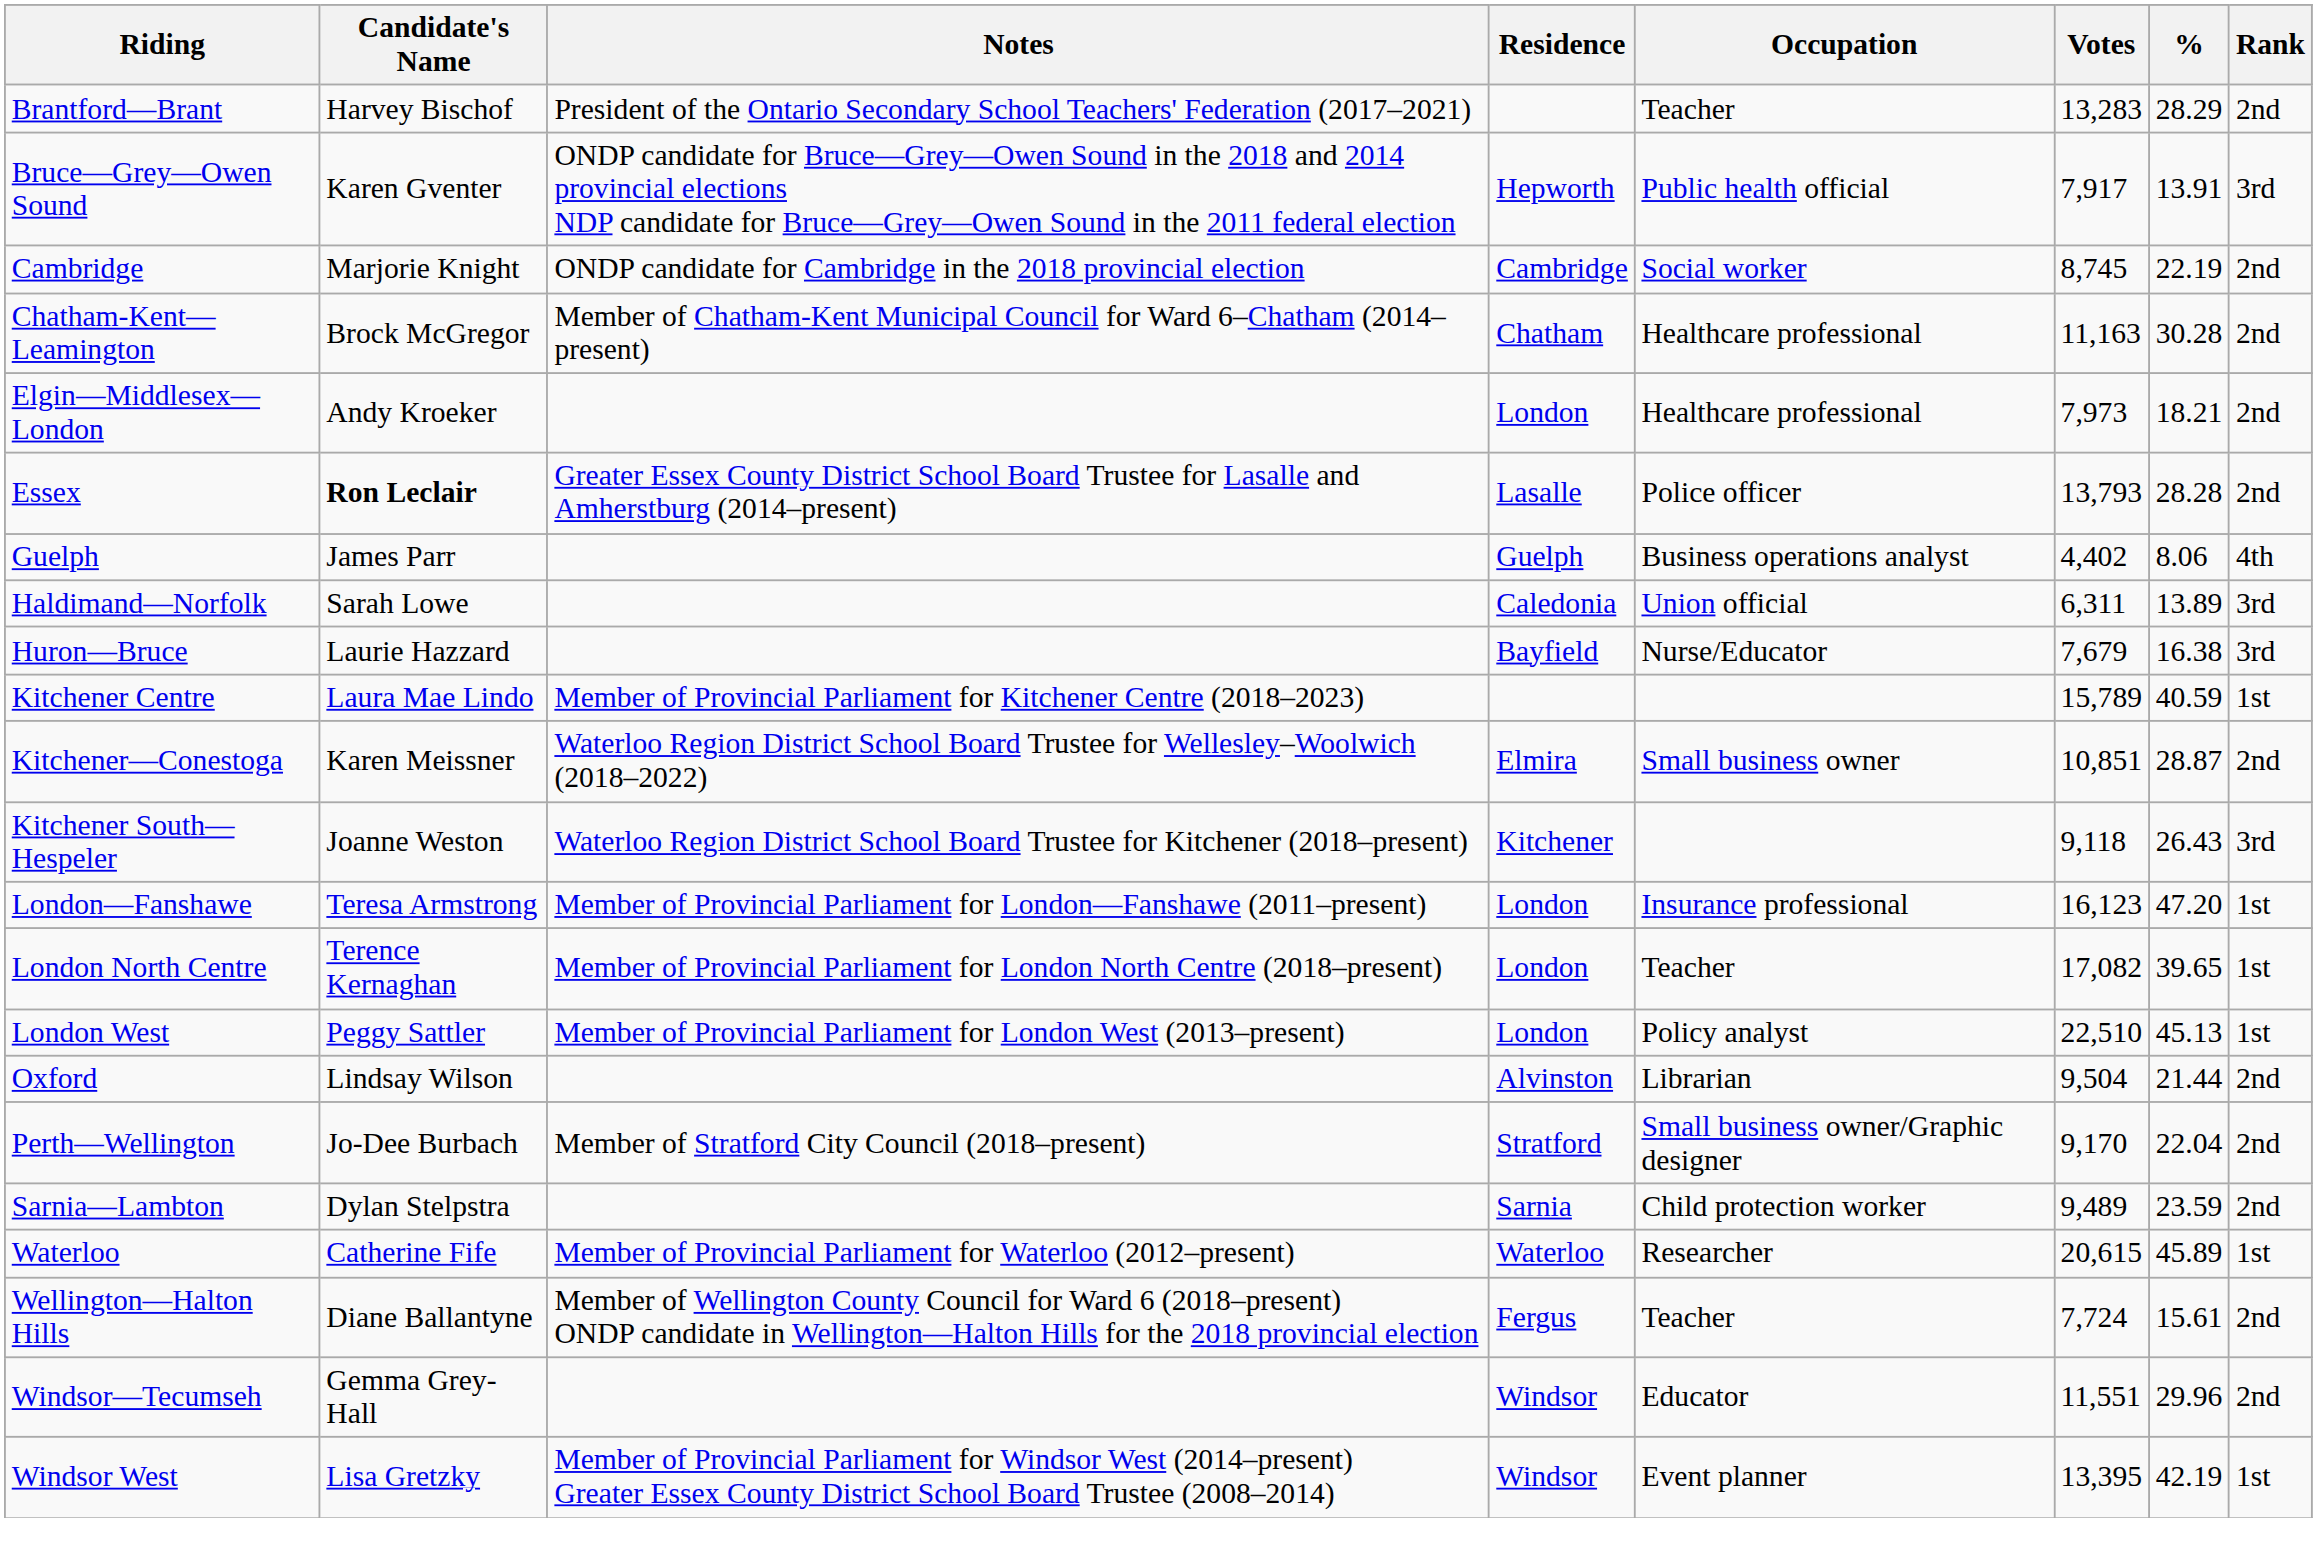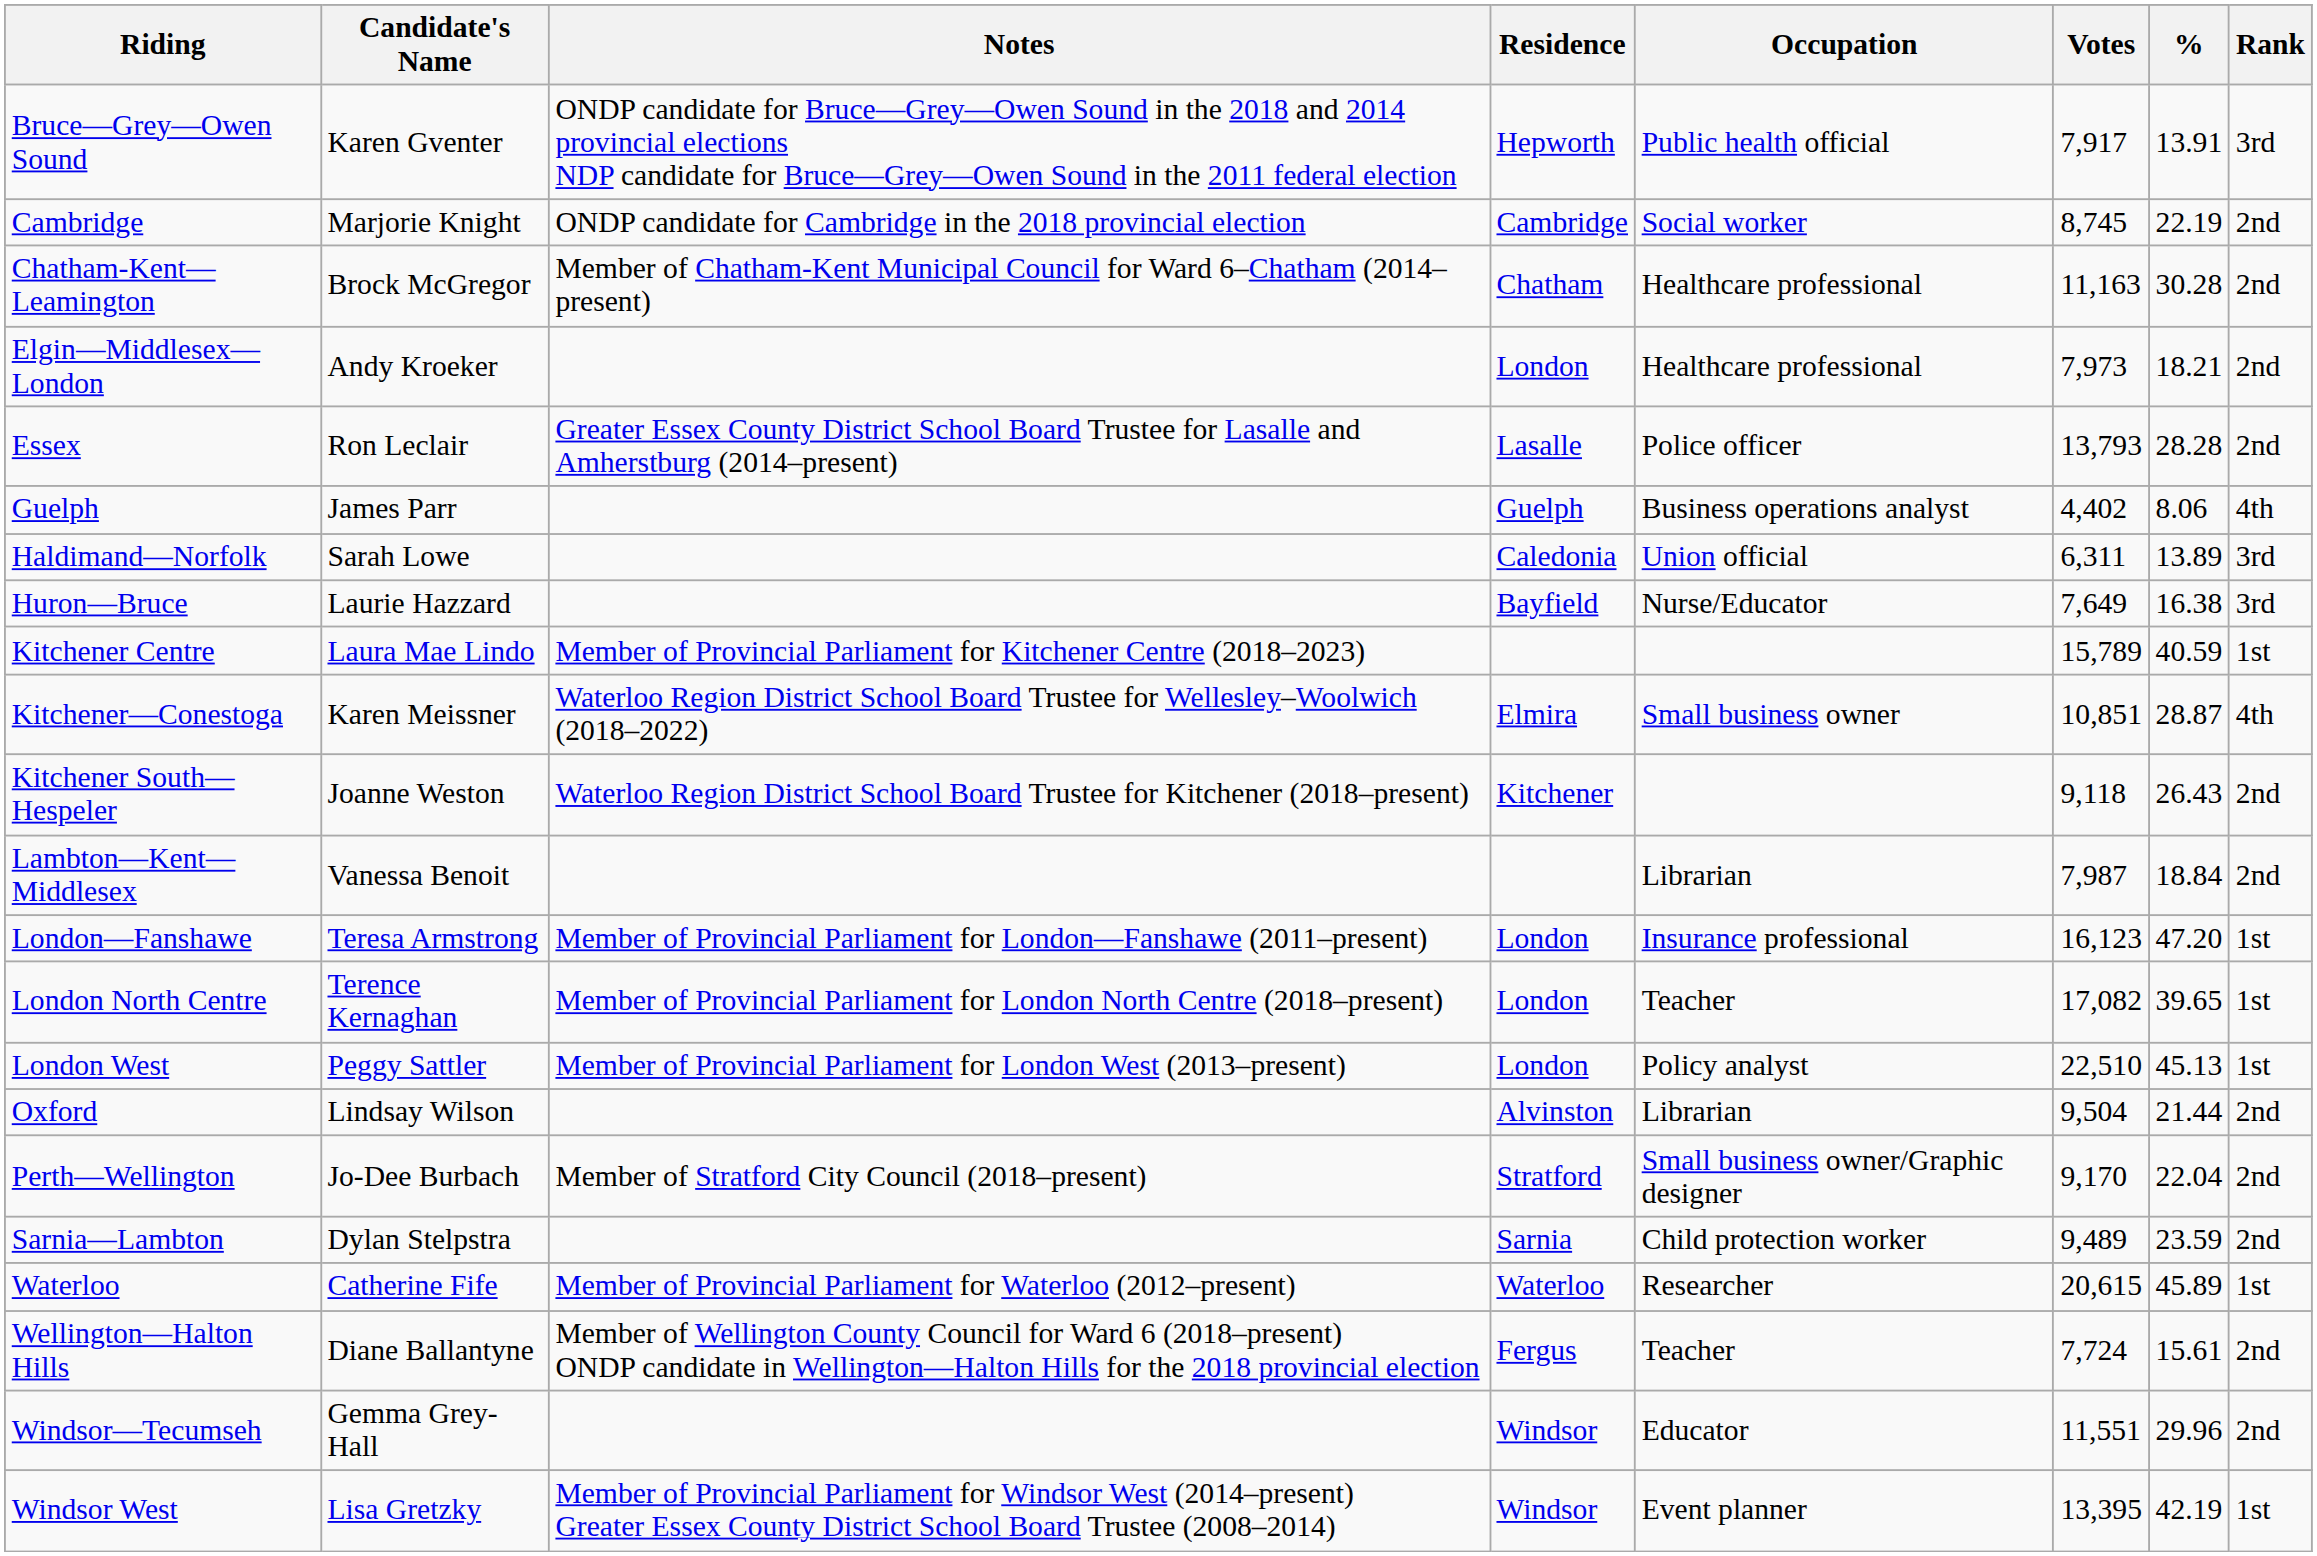- row: Brantford—Brant | Harvey Bischof | President of the Ontario Secondary School Teachers' Federation (2017–2021) | Teacher | 13,283 | 28.29 | 2nd
Essex | Candidate's Name: bold -> normal
Huron—Bruce | Votes: 7,679 -> 7,649
Kitchener—Conestoga | Rank: 2nd -> 4th
Kitchener South—Hespeler | Rank: 3rd -> 2nd
+ row: Lambton—Kent—Middlesex | Vanessa Benoit | Librarian | 7,987 | 18.84 | 2nd
